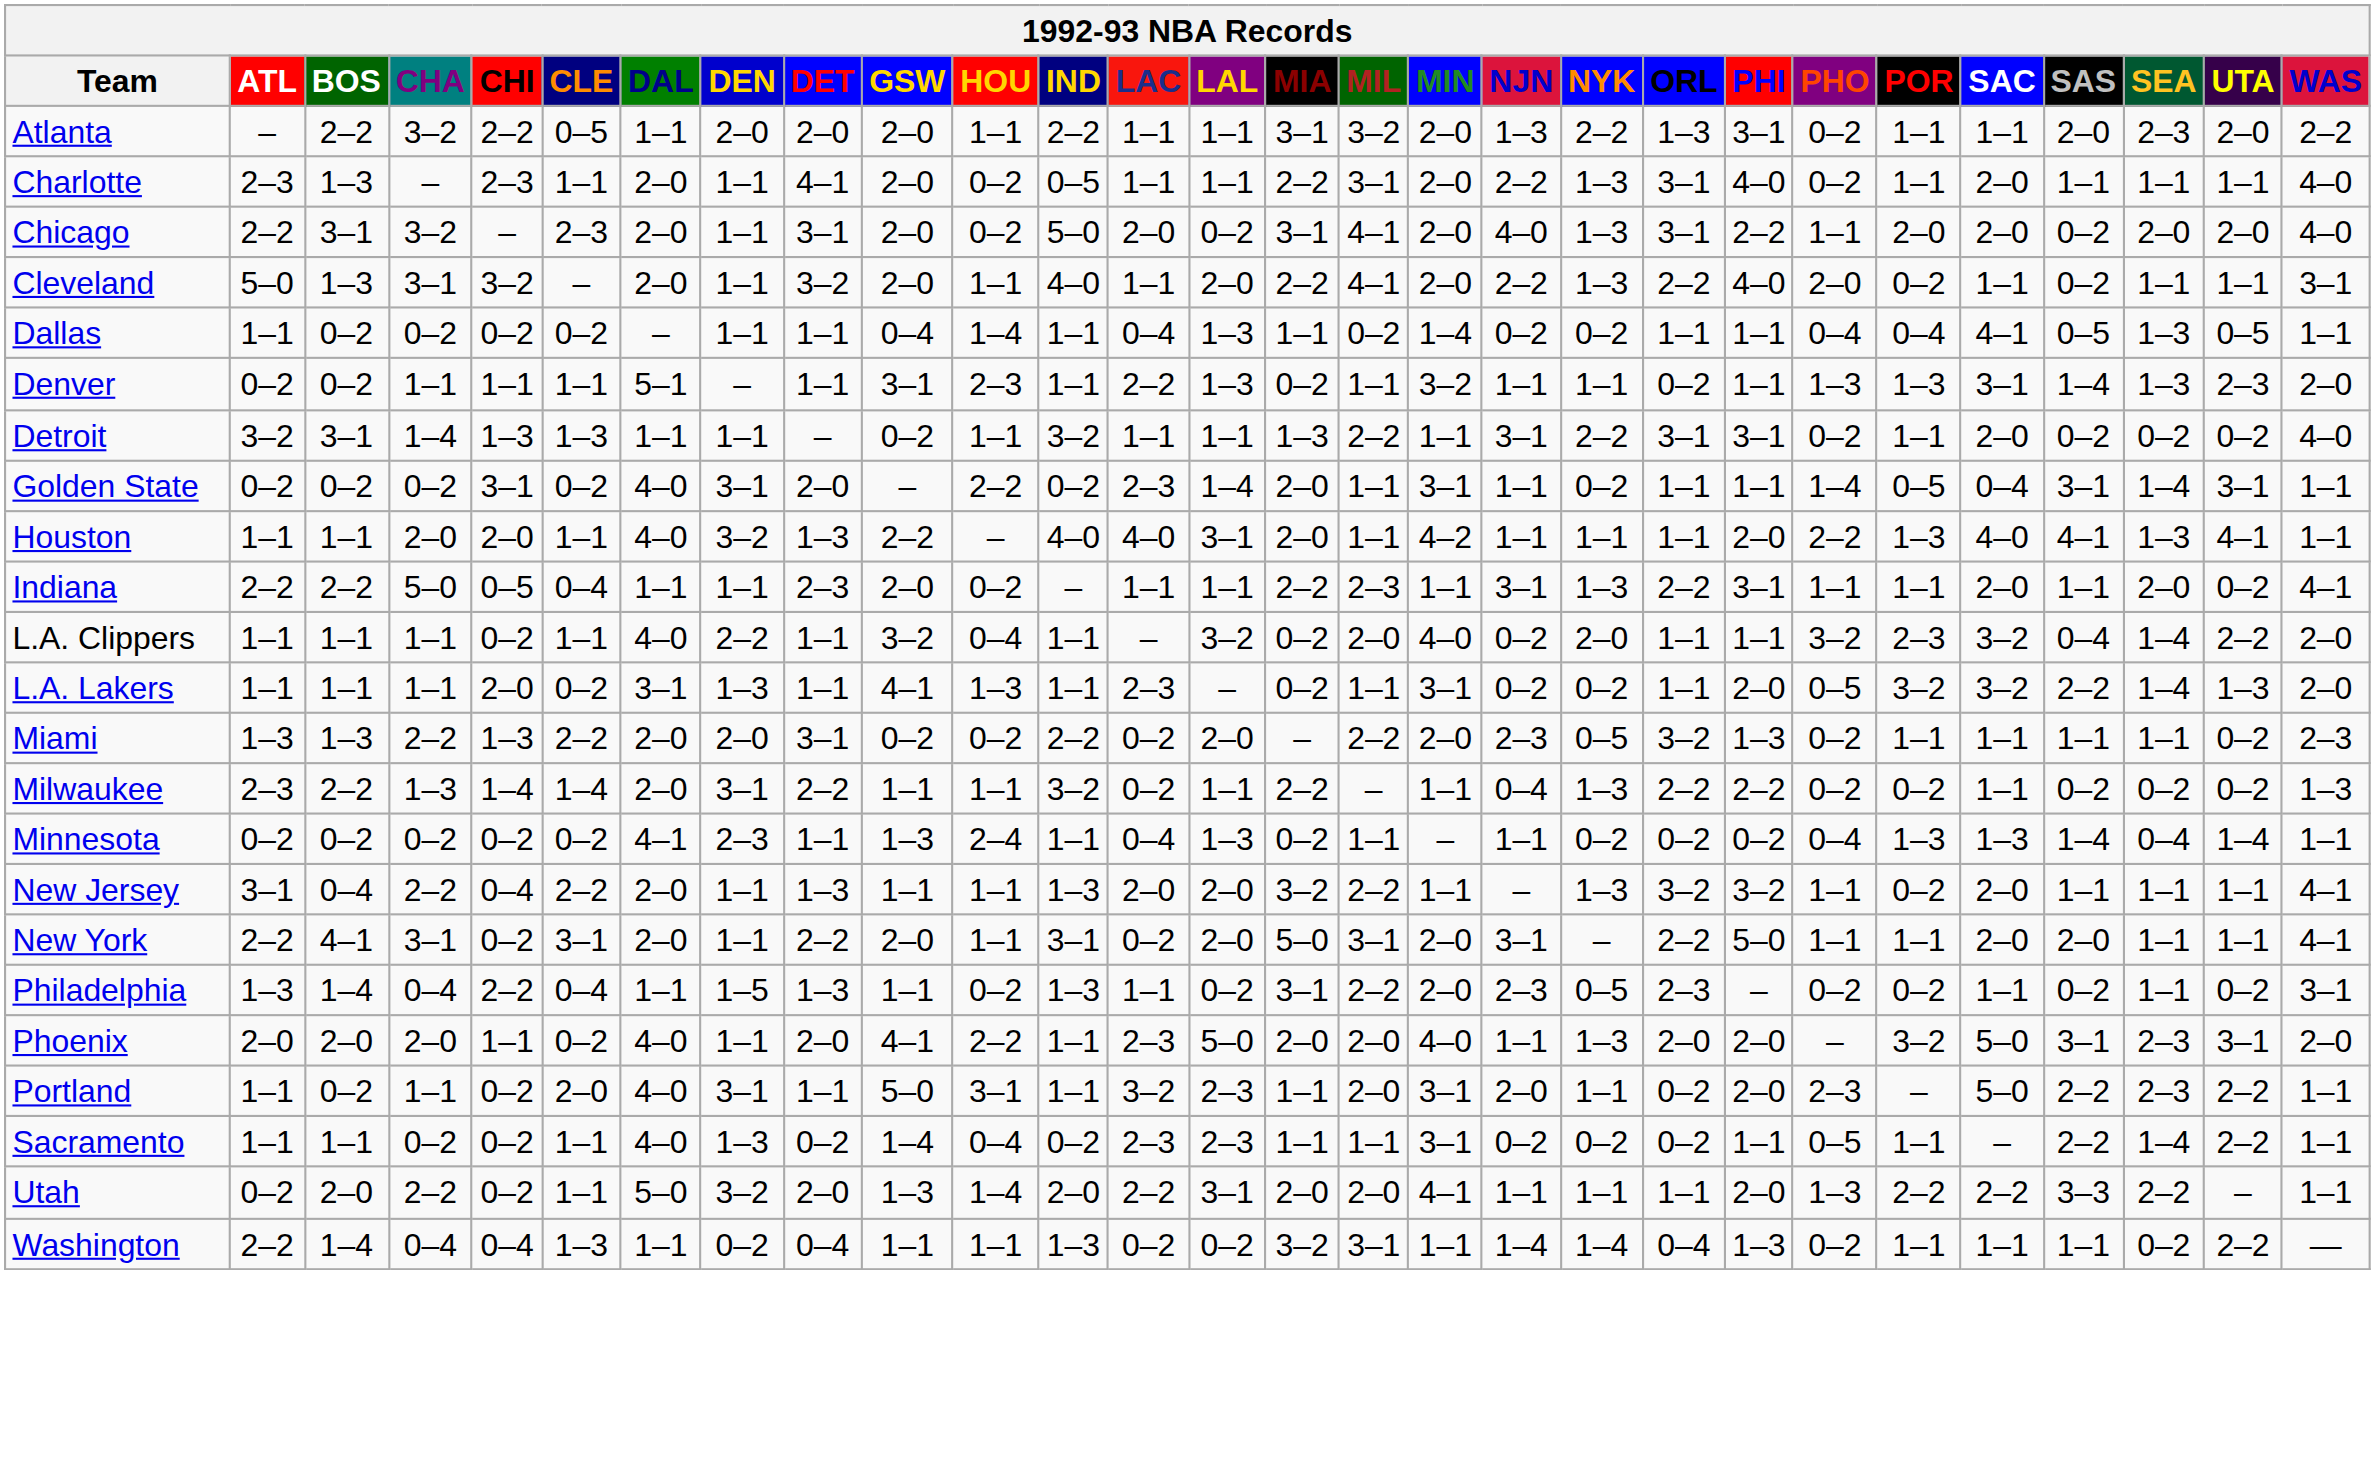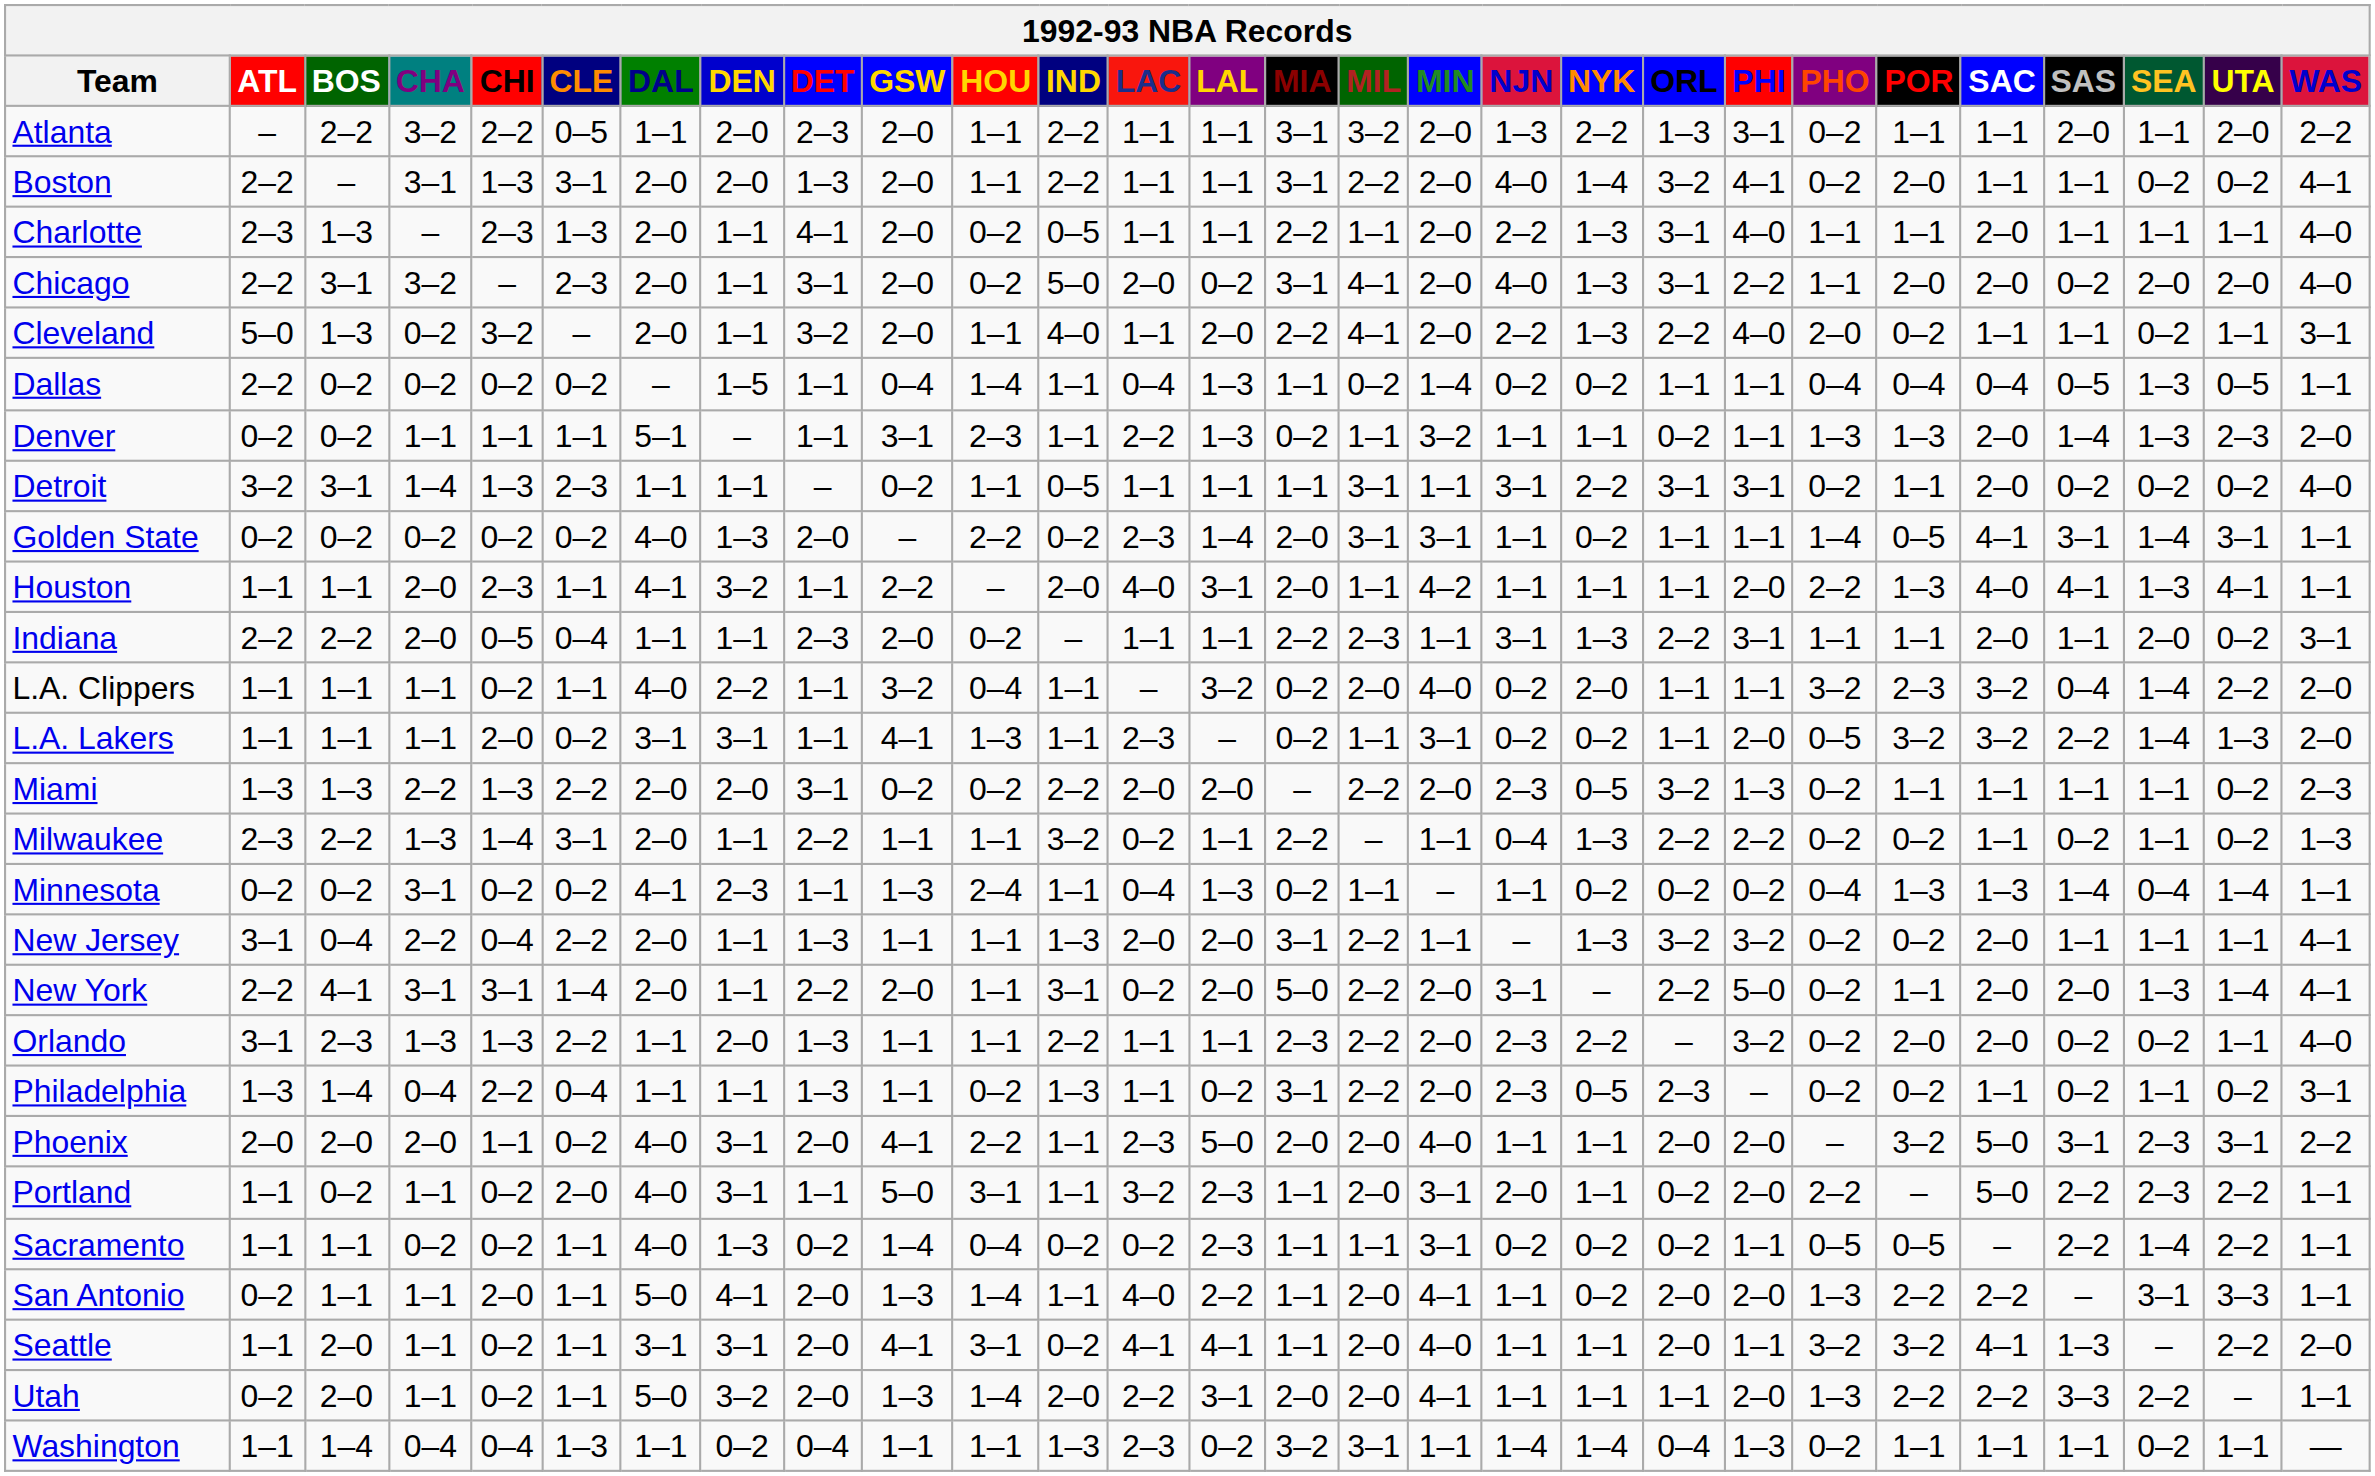Atlanta | DET: 2–0 -> 2–3
Atlanta | SEA: 2–3 -> 1–1
+ row: Boston | 2–2 | – | 3–1 | 1–3 | 3–1 | 2–0 | 2–0 | 1–3 | 2–0 | 1–1 | 2–2 | 1–1 | 1–1 | 3–1 | 2–2 | 2–0 | 4–0 | 1–4 | 3–2 | 4–1 | 0–2 | 2–0 | 1–1 | 1–1 | 0–2 | 0–2 | 4–1
Charlotte | CLE: 1–1 -> 1–3
Charlotte | MIL: 3–1 -> 1–1
Charlotte | PHO: 0–2 -> 1–1
Cleveland | CHA: 3–1 -> 0–2
Cleveland | SAS: 0–2 -> 1–1
Cleveland | SEA: 1–1 -> 0–2
Dallas | ATL: 1–1 -> 2–2
Dallas | DEN: 1–1 -> 1–5
Dallas | SAC: 4–1 -> 0–4
Denver | SAC: 3–1 -> 2–0
Detroit | CLE: 1–3 -> 2–3
Detroit | IND: 3–2 -> 0–5
Detroit | MIA: 1–3 -> 1–1
Detroit | MIL: 2–2 -> 3–1
Golden State | CHI: 3–1 -> 0–2
Golden State | DEN: 3–1 -> 1–3
Golden State | MIL: 1–1 -> 3–1
Golden State | SAC: 0–4 -> 4–1
Houston | CHI: 2–0 -> 2–3
Houston | DAL: 4–0 -> 4–1
Houston | DET: 1–3 -> 1–1
Houston | IND: 4–0 -> 2–0
Indiana | CHA: 5–0 -> 2–0
Indiana | WAS: 4–1 -> 3–1
L.A. Lakers | DEN: 1–3 -> 3–1
Miami | LAC: 0–2 -> 2–0
Milwaukee | CLE: 1–4 -> 3–1
Milwaukee | DEN: 3–1 -> 1–1
Milwaukee | SEA: 0–2 -> 1–1
Minnesota | CHA: 0–2 -> 3–1
New Jersey | MIA: 3–2 -> 3–1
New Jersey | PHO: 1–1 -> 0–2
New York | CHI: 0–2 -> 3–1
New York | CLE: 3–1 -> 1–4
New York | MIL: 3–1 -> 2–2
New York | PHO: 1–1 -> 0–2
New York | SEA: 1–1 -> 1–3
New York | UTA: 1–1 -> 1–4
+ row: Orlando | 3–1 | 2–3 | 1–3 | 1–3 | 2–2 | 1–1 | 2–0 | 1–3 | 1–1 | 1–1 | 2–2 | 1–1 | 1–1 | 2–3 | 2–2 | 2–0 | 2–3 | 2–2 | – | 3–2 | 0–2 | 2–0 | 2–0 | 0–2 | 0–2 | 1–1 | 4–0
Philadelphia | DEN: 1–5 -> 1–1
Phoenix | DEN: 1–1 -> 3–1
Phoenix | NYK: 1–3 -> 1–1
Phoenix | WAS: 2–0 -> 2–2
Portland | PHO: 2–3 -> 2–2
Sacramento | LAC: 2–3 -> 0–2
Sacramento | POR: 1–1 -> 0–5
+ row: San Antonio | 0–2 | 1–1 | 1–1 | 2–0 | 1–1 | 5–0 | 4–1 | 2–0 | 1–3 | 1–4 | 1–1 | 4–0 | 2–2 | 1–1 | 2–0 | 4–1 | 1–1 | 0–2 | 2–0 | 2–0 | 1–3 | 2–2 | 2–2 | – | 3–1 | 3–3 | 1–1
+ row: Seattle | 1–1 | 2–0 | 1–1 | 0–2 | 1–1 | 3–1 | 3–1 | 2–0 | 4–1 | 3–1 | 0–2 | 4–1 | 4–1 | 1–1 | 2–0 | 4–0 | 1–1 | 1–1 | 2–0 | 1–1 | 3–2 | 3–2 | 4–1 | 1–3 | – | 2–2 | 2–0
Utah | CHA: 2–2 -> 1–1
Washington | ATL: 2–2 -> 1–1
Washington | LAC: 0–2 -> 2–3
Washington | UTA: 2–2 -> 1–1
